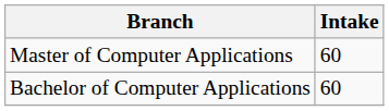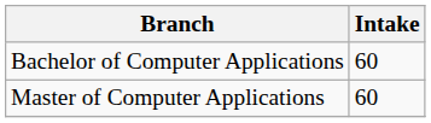rows swapped: Master of Computer Applications <-> Bachelor of Computer Applications
